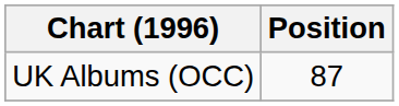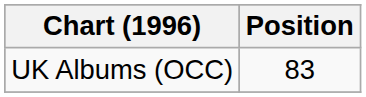UK Albums (OCC) | Position: 87 -> 83
